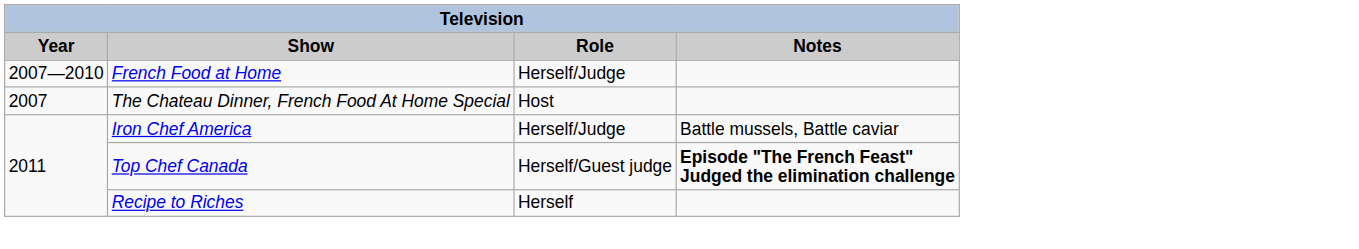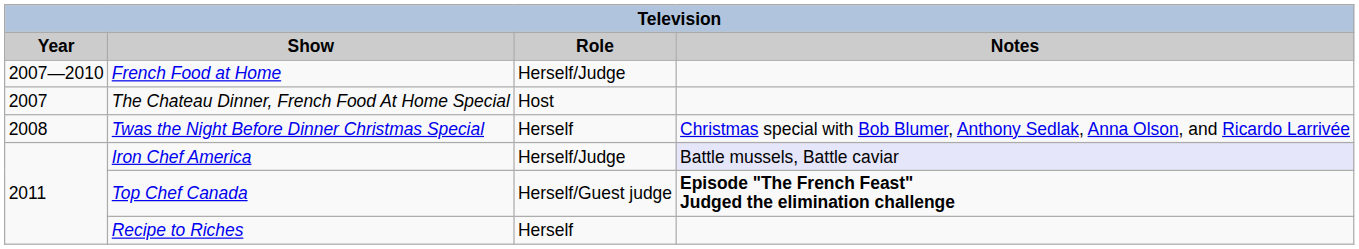+ row: 2008 | Twas the Night Before Dinner Christmas Special | Herself | Christmas special with Bob Blumer, Anthony Sedlak, Anna Olson, and Ricardo Larrivée
Iron Chef America | Notes: no background -> lavender background
